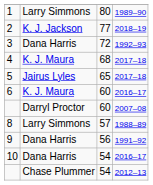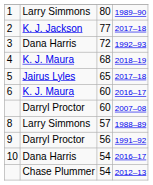2 | column 4: 2018–19 -> 2017–18
4 | column 4: 2017–18 -> 2018–19
9 | column 2: Dana Harris -> Darryl Proctor
